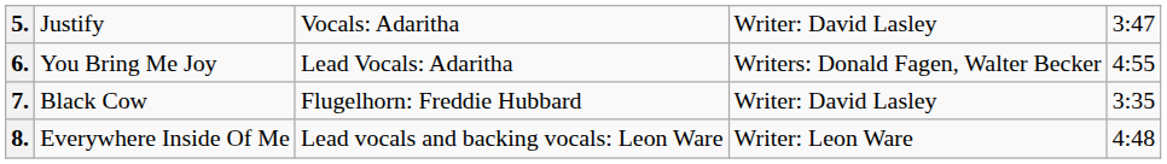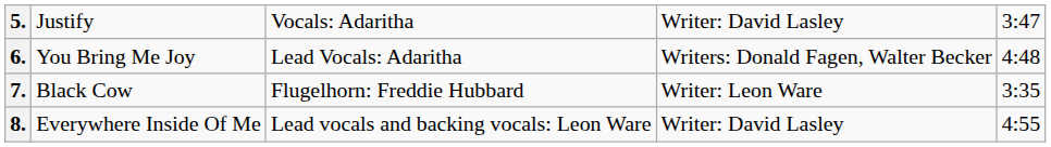6. | column 5: 4:55 -> 4:48
7. | column 4: Writer: David Lasley -> Writer: Leon Ware
8. | column 4: Writer: Leon Ware -> Writer: David Lasley
8. | column 5: 4:48 -> 4:55
